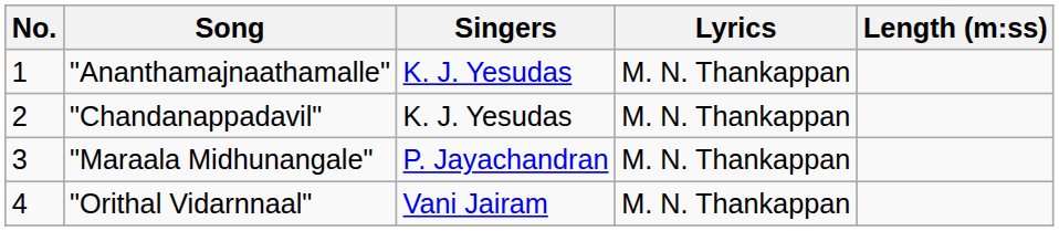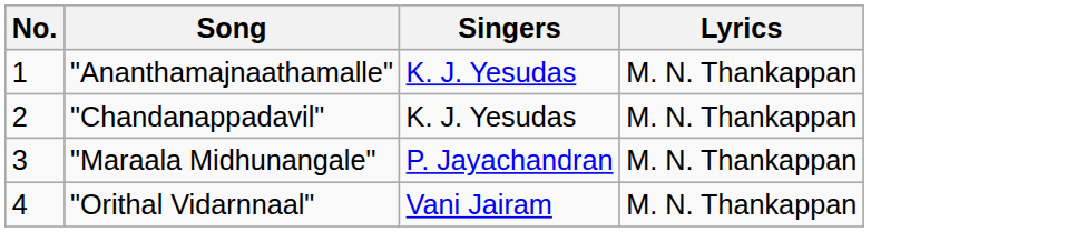- column: Length (m:ss)
